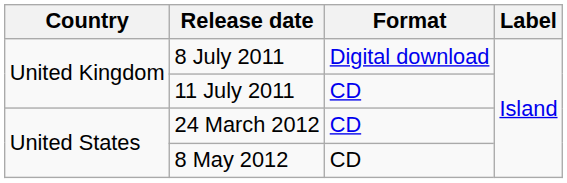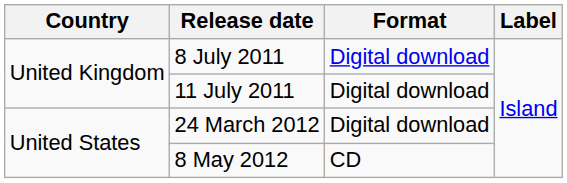11 July 2011 | Format: CD -> Digital download
24 March 2012 | Format: CD -> Digital download
